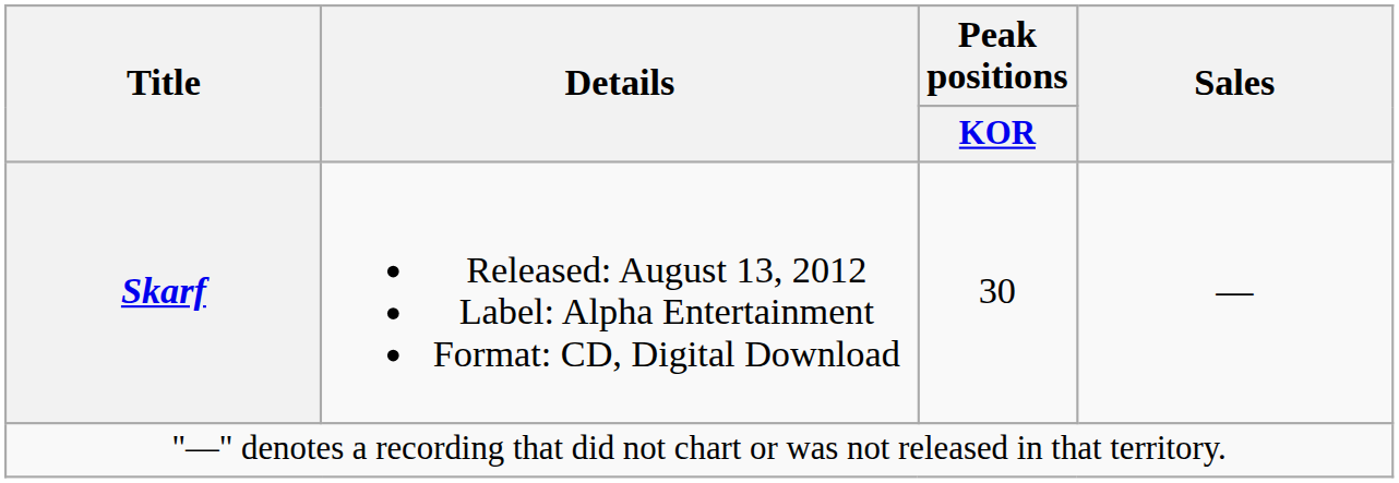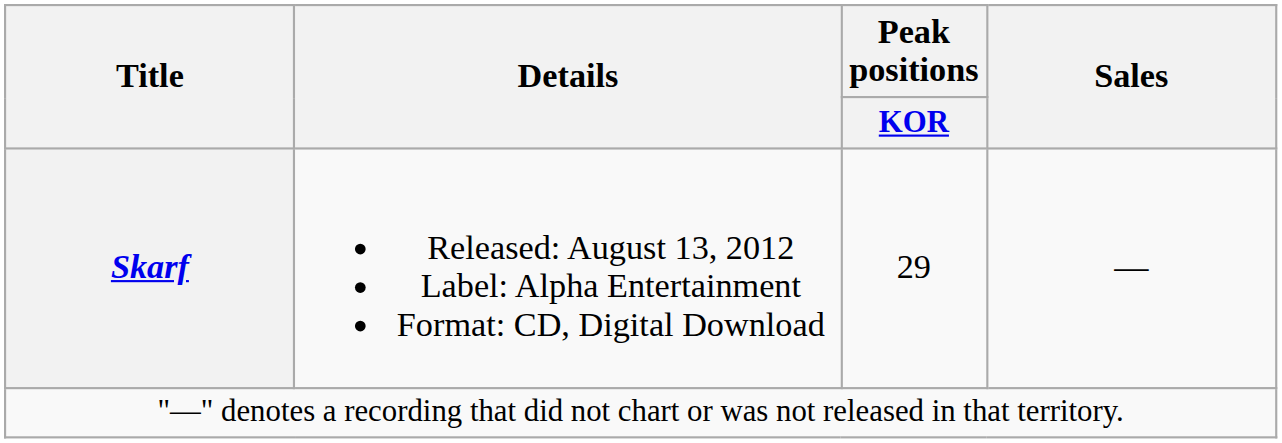Skarf | Peak positions / KOR: 30 -> 29
